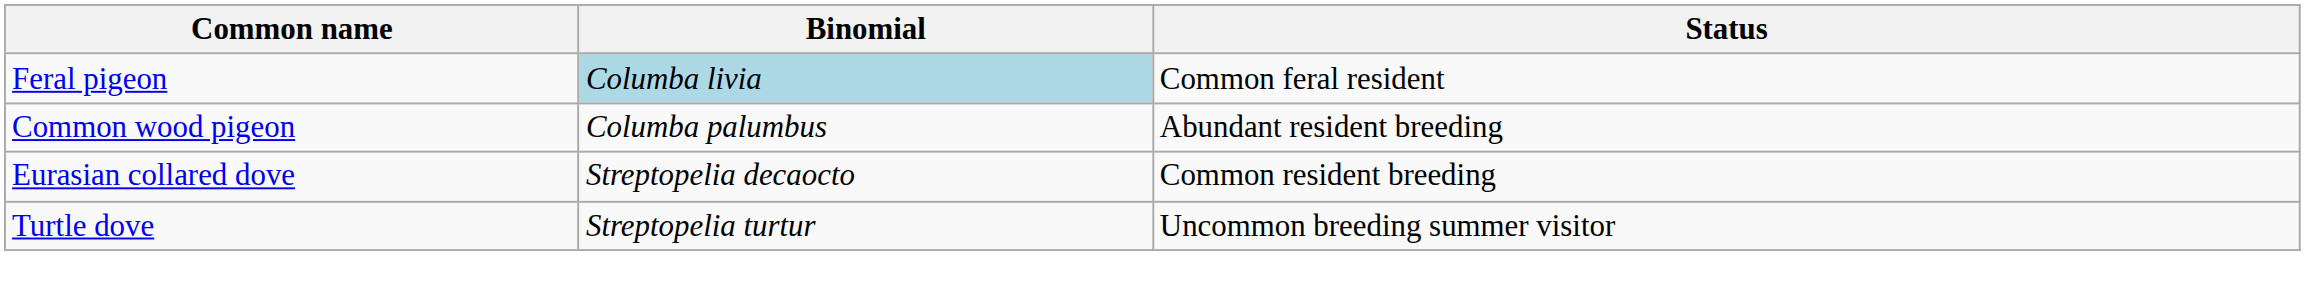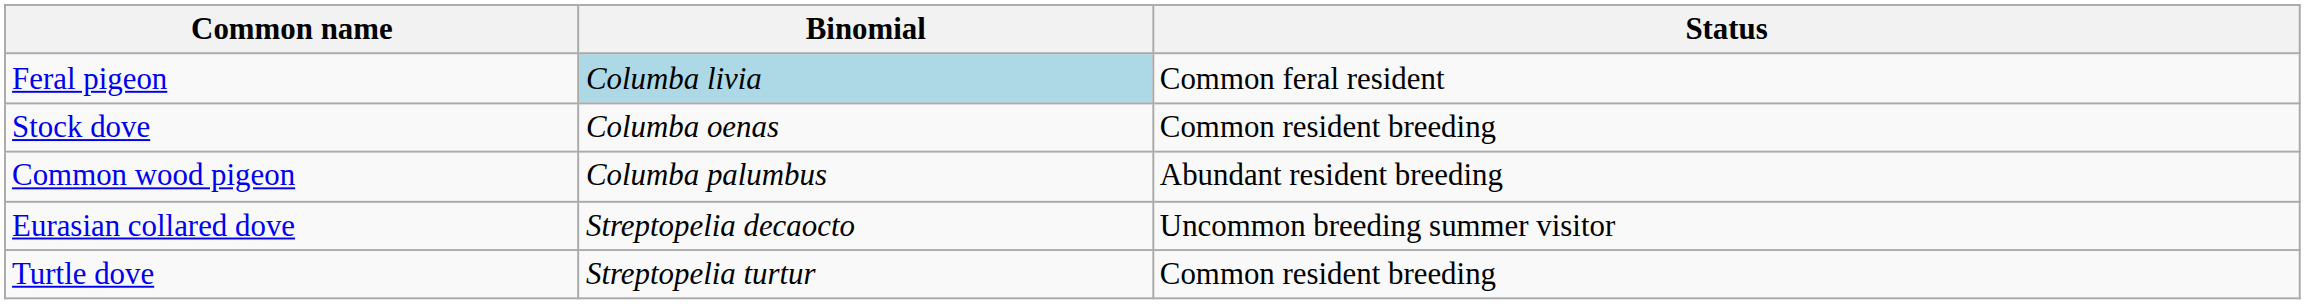+ row: Stock dove | Columba oenas | Common resident breeding
Eurasian collared dove | Status: Common resident breeding -> Uncommon breeding summer visitor
Turtle dove | Status: Uncommon breeding summer visitor -> Common resident breeding
